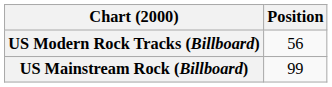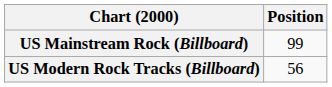rows swapped: US Mainstream Rock (Billboard) <-> US Modern Rock Tracks (Billboard)
